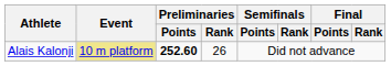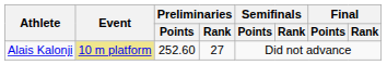Alais Kalonji | Preliminaries / Points: bold -> normal
Alais Kalonji | Preliminaries / Rank: 26 -> 27
